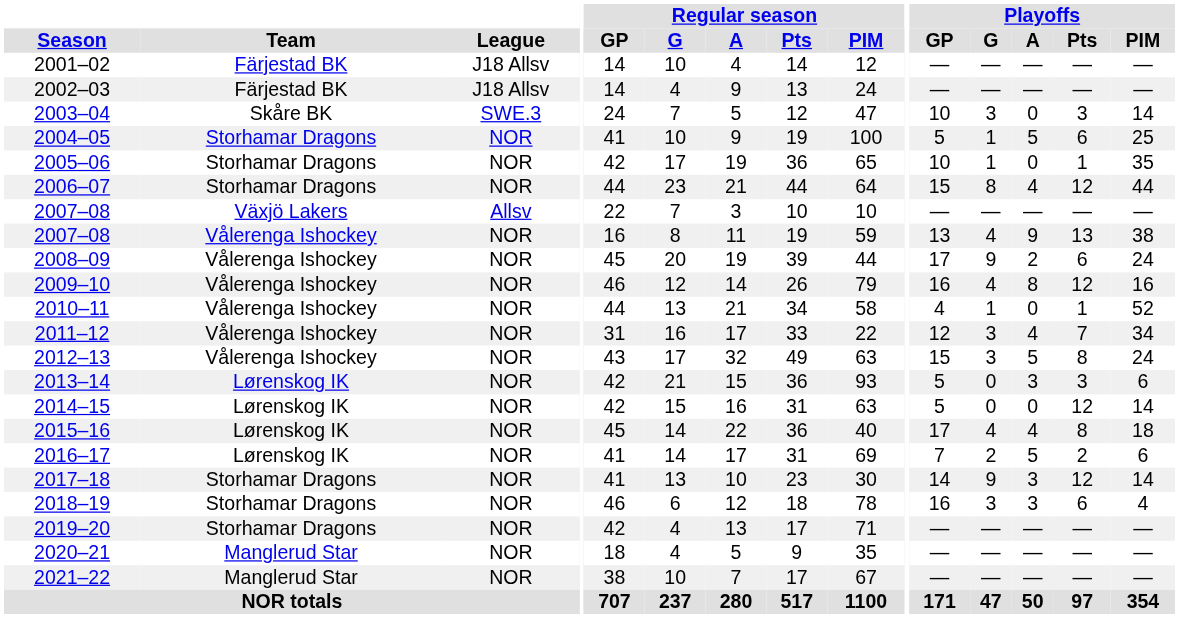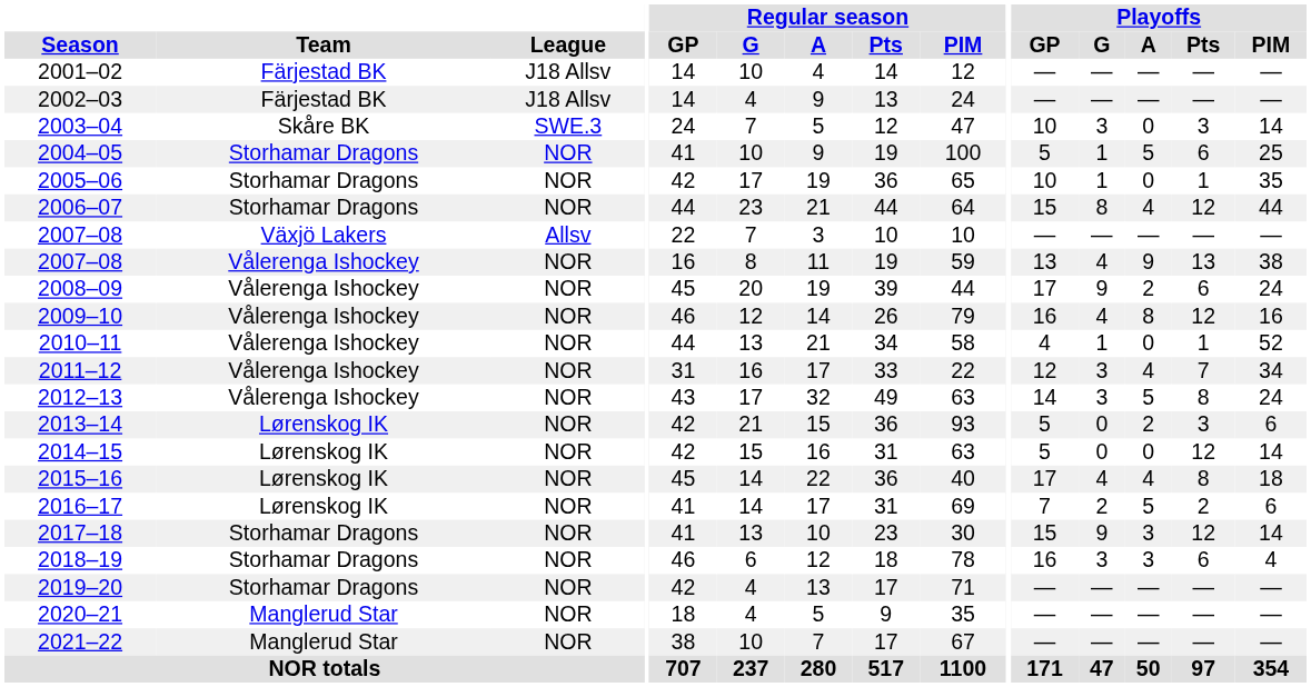2012–13 | Playoffs / GP: 15 -> 14
2013–14 | Playoffs / A: 3 -> 2
2017–18 | Playoffs / GP: 14 -> 15
